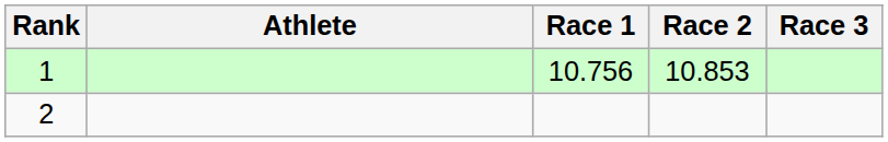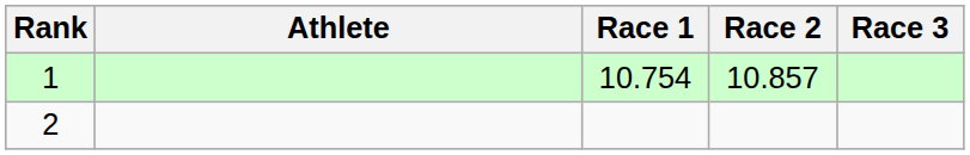1 | Race 1: 10.756 -> 10.754
1 | Race 2: 10.853 -> 10.857
